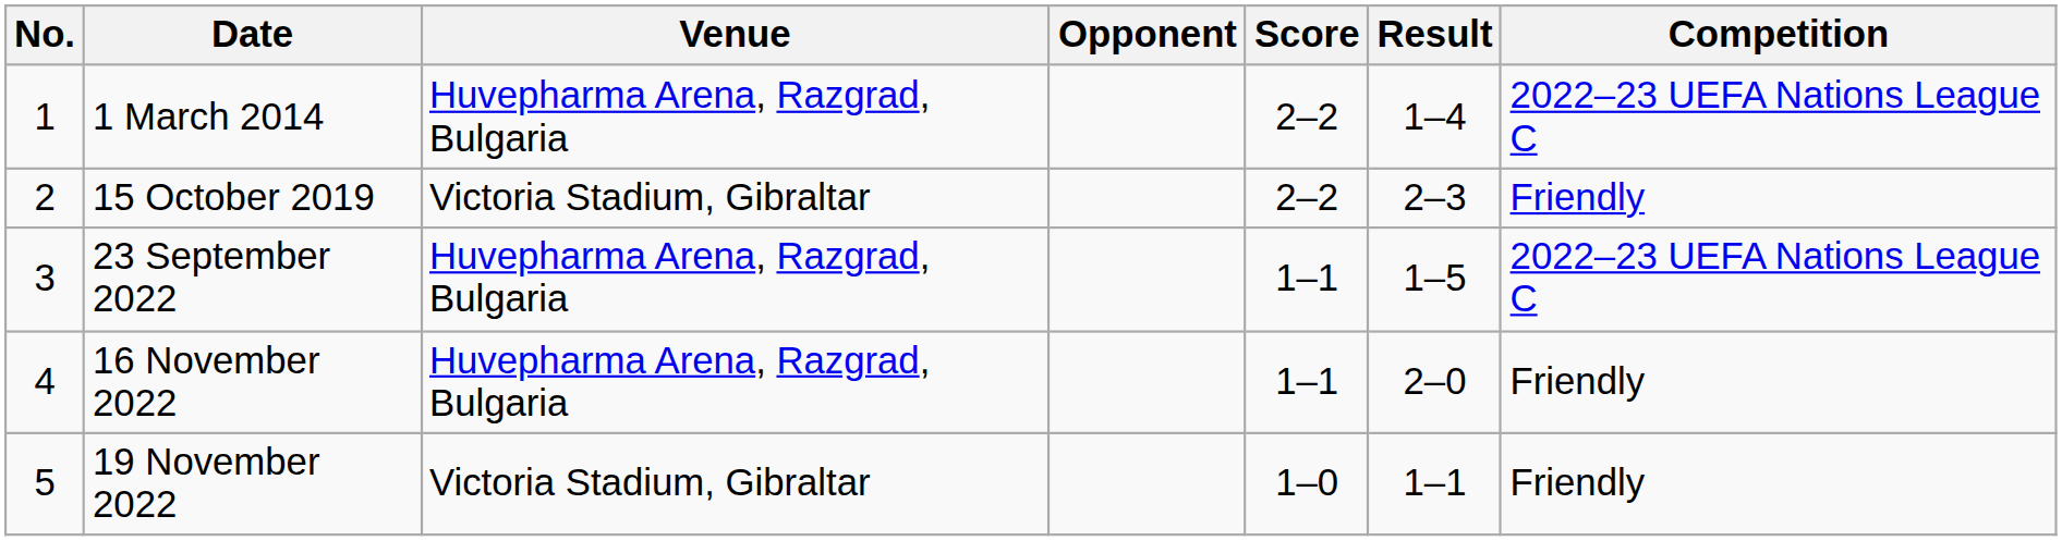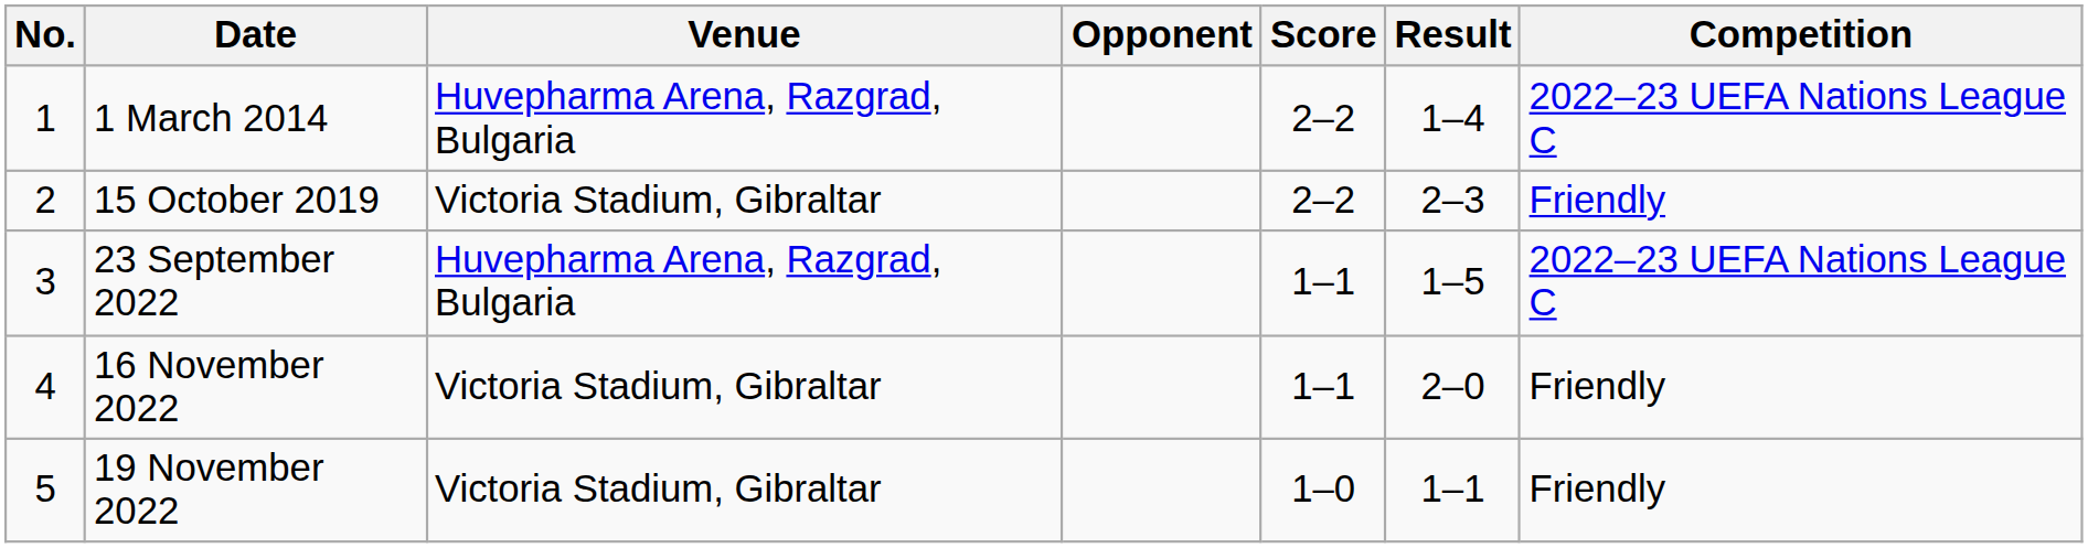16 November 2022 | Venue: Huvepharma Arena, Razgrad, Bulgaria -> Victoria Stadium, Gibraltar
